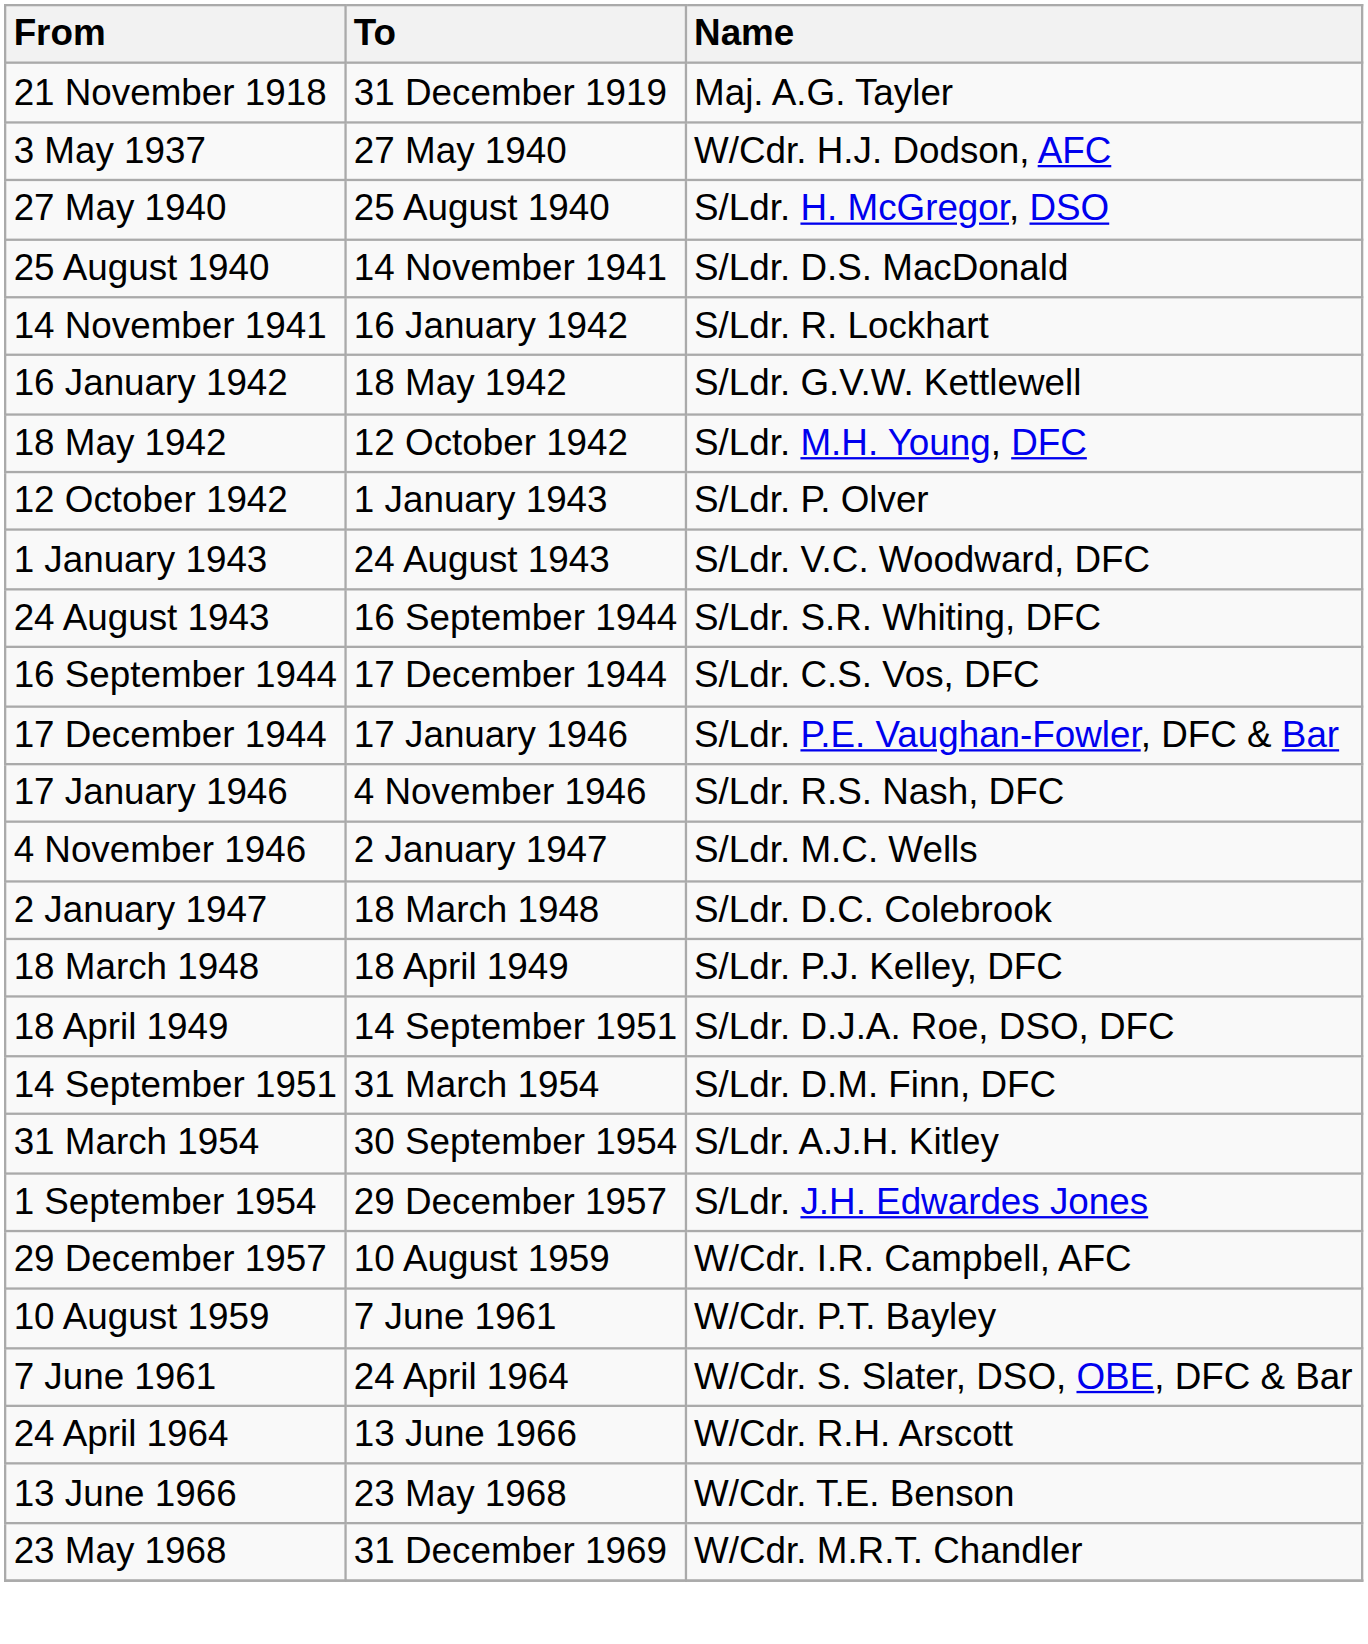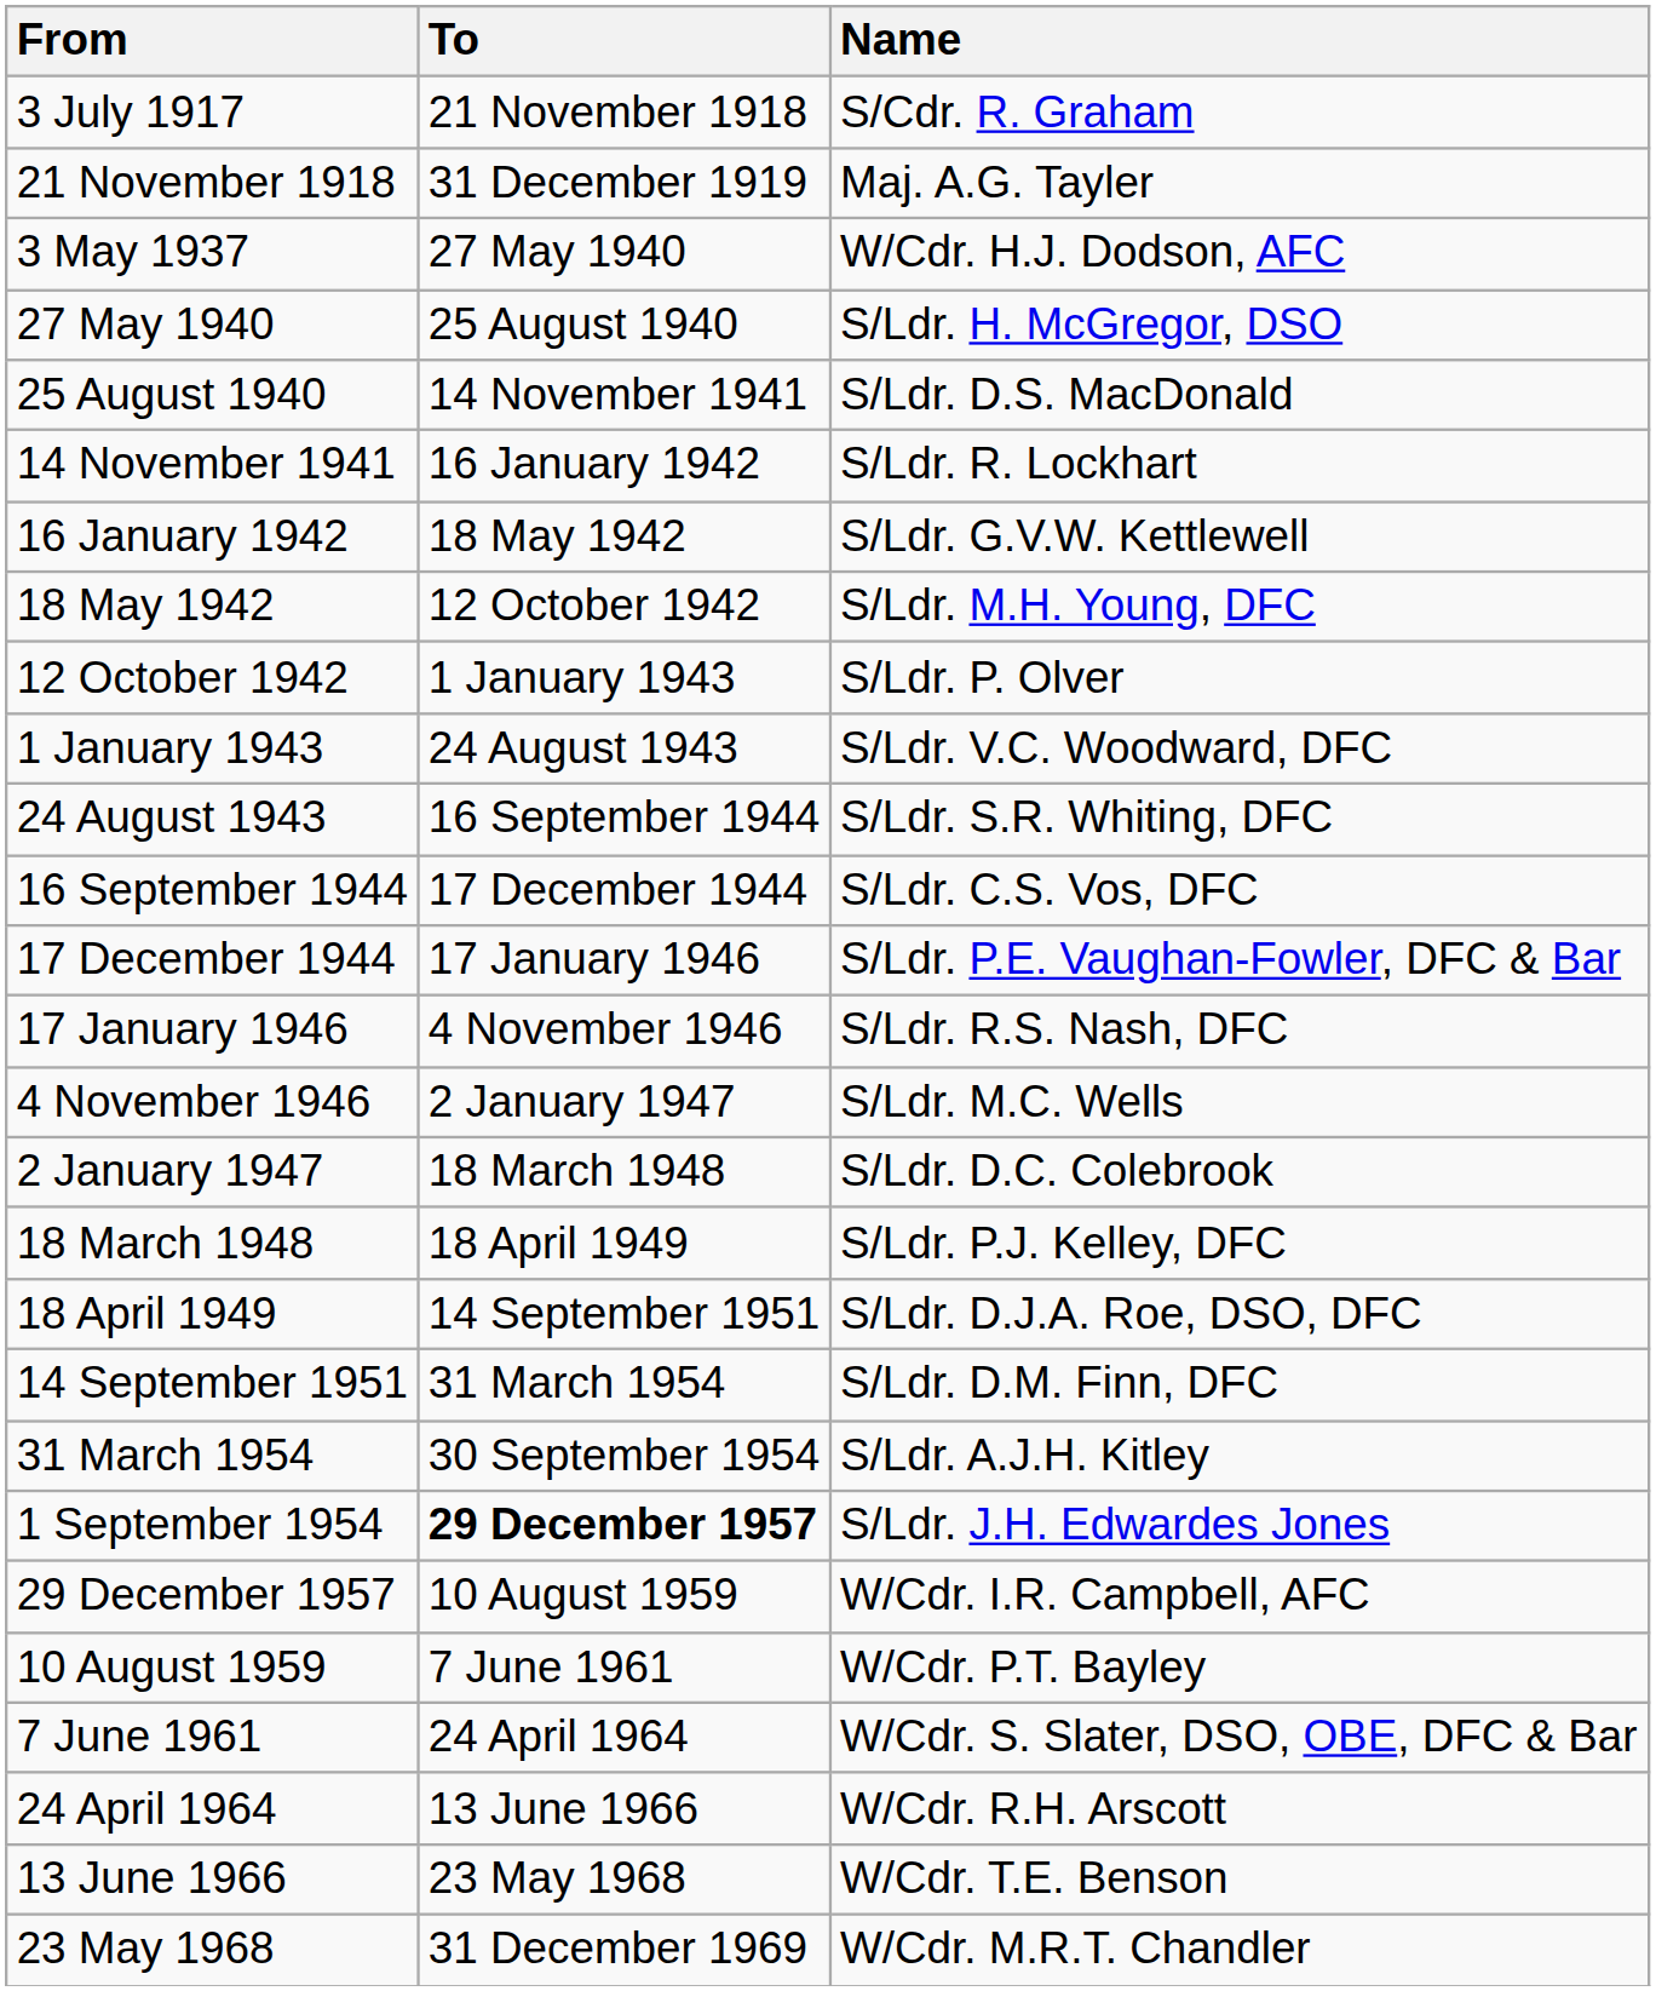+ row: 3 July 1917 | 21 November 1918 | S/Cdr. R. Graham
1 September 1954 | To: normal -> bold
